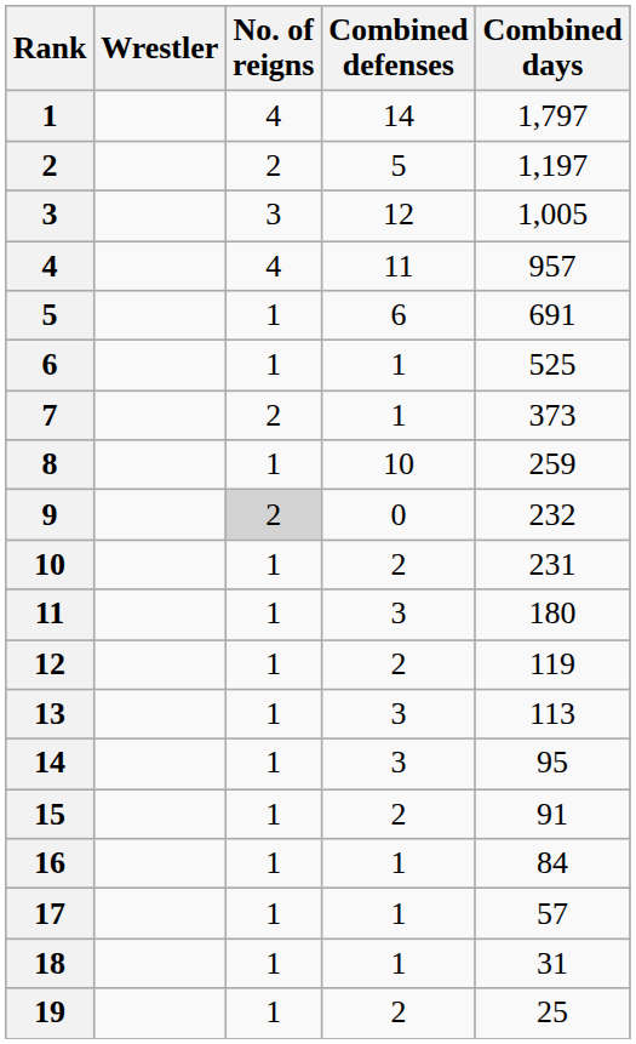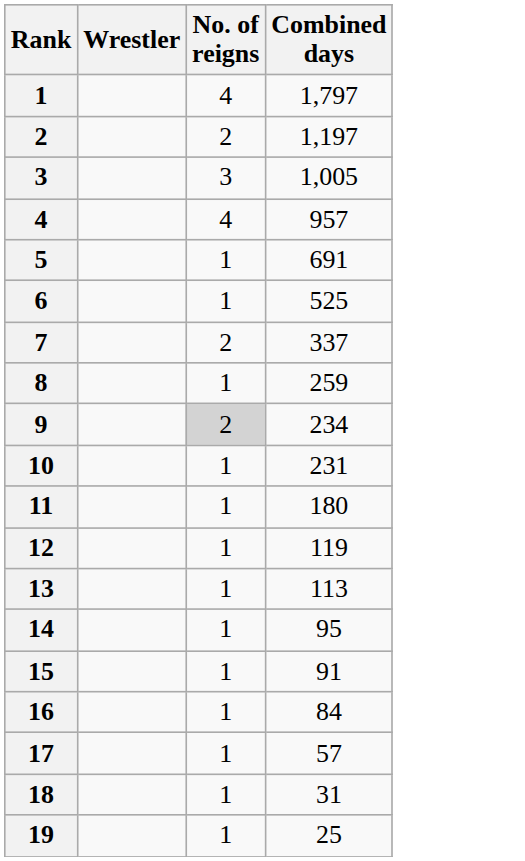- column: Combined defenses | 14 | 5 | 12 | 11 | 6 | 1 | 1 | 10 | 0 | 2 | 3 | 2 | 3 | 3 | 2 | 1 | 1 | 1 | 2
7 | Combined days: 373 -> 337
9 | Combined days: 232 -> 234
